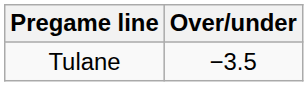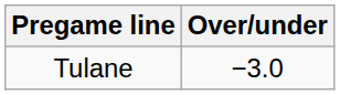Tulane | Over/under: −3.5 -> −3.0
